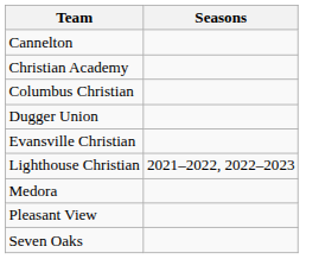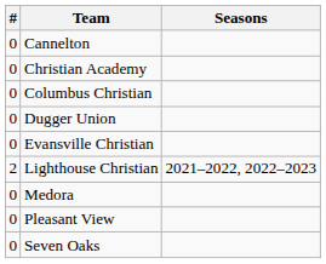+ column: # | 0 | 0 | 0 | 0 | 0 | 2 | 0 | 0 | 0
